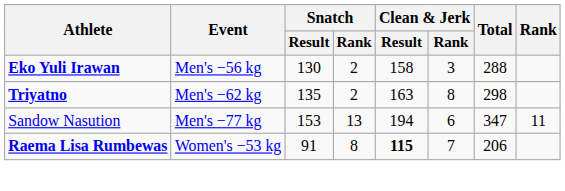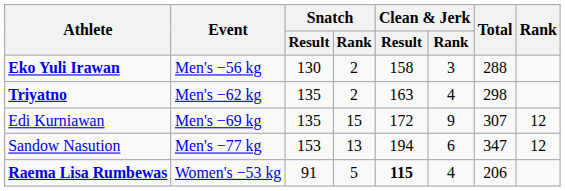Triyatno | Clean & Jerk / Rank: 8 -> 4
+ row: Edi Kurniawan | Men's −69 kg | 135 | 15 | 172 | 9 | 307 | 12
Sandow Nasution | Rank: 11 -> 12
Raema Lisa Rumbewas | Snatch / Rank: 8 -> 5
Raema Lisa Rumbewas | Clean & Jerk / Rank: 7 -> 4
